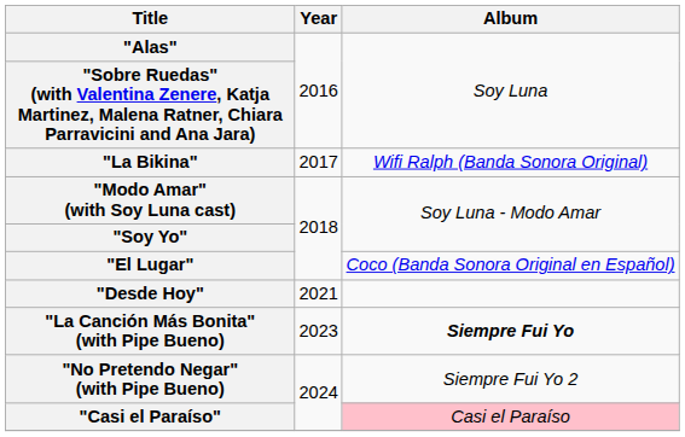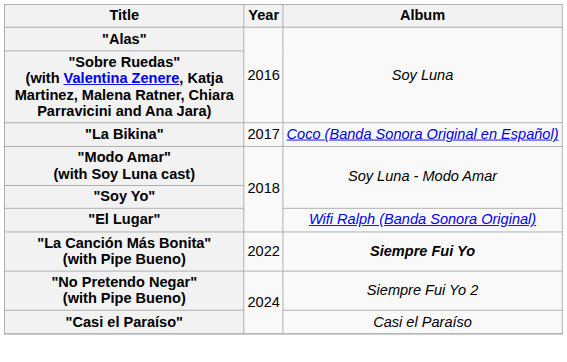"La Bikina" | Album: Wifi Ralph (Banda Sonora Original) -> Coco (Banda Sonora Original en Español)
"El Lugar" | Album: Coco (Banda Sonora Original en Español) -> Wifi Ralph (Banda Sonora Original)
- row: "Desde Hoy" | 2021
"La Canción Más Bonita" (with Pipe Bueno) | Year: 2023 -> 2022
"Casi el Paraíso" | Album: pink background -> no background
